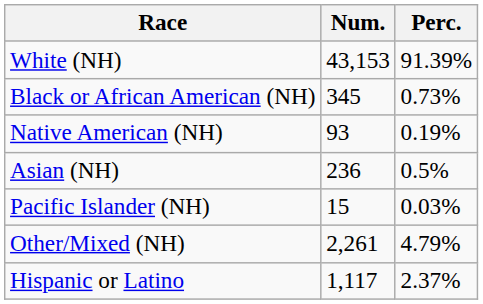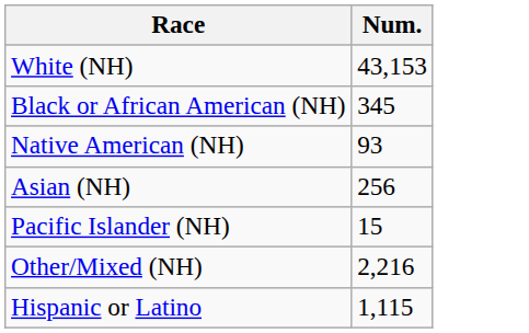- column: Perc. | 91.39% | 0.73% | 0.19% | 0.5% | 0.03% | 4.79% | 2.37%
Asian (NH) | Num.: 236 -> 256
Other/Mixed (NH) | Num.: 2,261 -> 2,216
Hispanic or Latino | Num.: 1,117 -> 1,115
